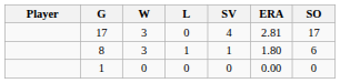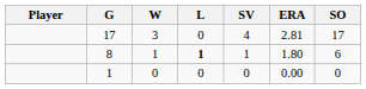8 | W: 3 -> 1
8 | L: normal -> bold
